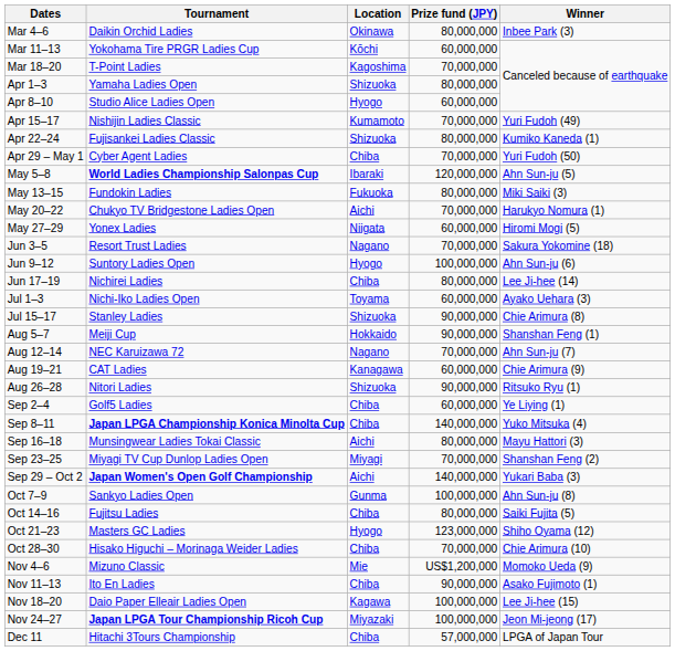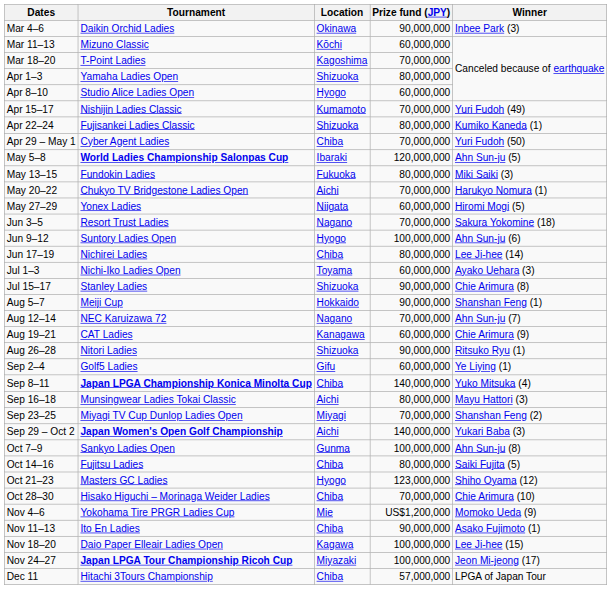Mar 4–6 | Prize fund (JPY): 80,000,000 -> 90,000,000
Mar 11–13 | Tournament: Yokohama Tire PRGR Ladies Cup -> Mizuno Classic
Sep 2–4 | Location: Chiba -> Gifu
Nov 4–6 | Tournament: Mizuno Classic -> Yokohama Tire PRGR Ladies Cup
